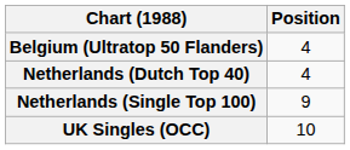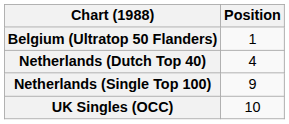Belgium (Ultratop 50 Flanders) | Position: 4 -> 1
